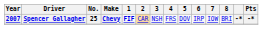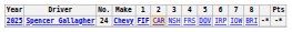Spencer Gallagher | Year: 2007 -> 2025
Spencer Gallagher | No.: 25 -> 24
Spencer Gallagher | 5: no background -> lavender background
